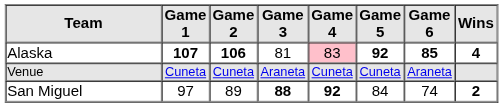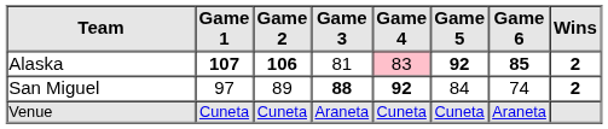Alaska | Wins: 4 -> 2
rows swapped: San Miguel <-> Venue
